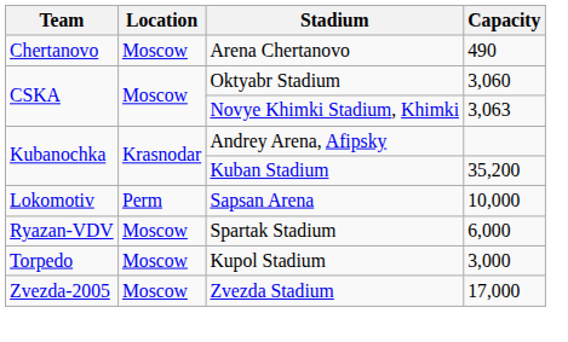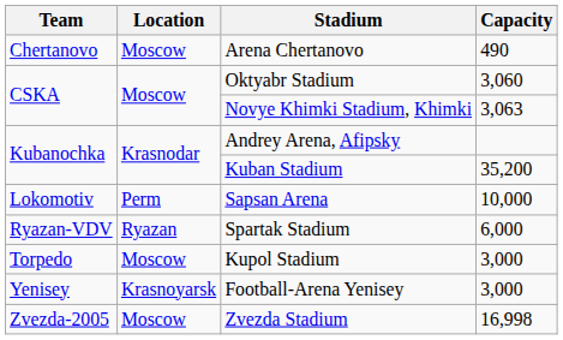Spartak Stadium | Location: Moscow -> Ryazan
+ row: Yenisey | Krasnoyarsk | Football-Arena Yenisey | 3,000
Zvezda Stadium | Capacity: 17,000 -> 16,998
